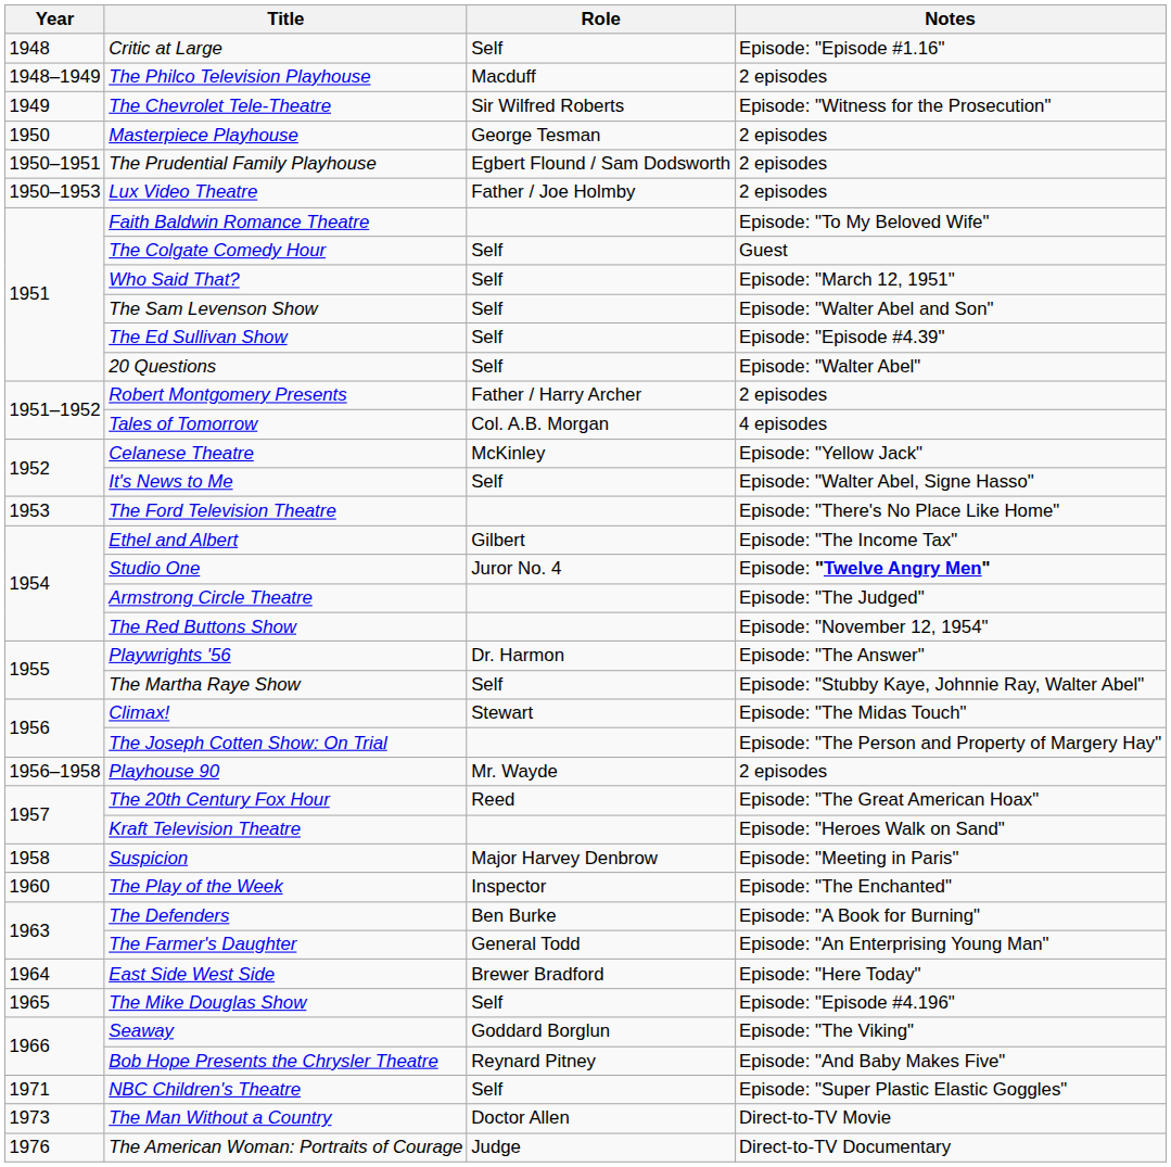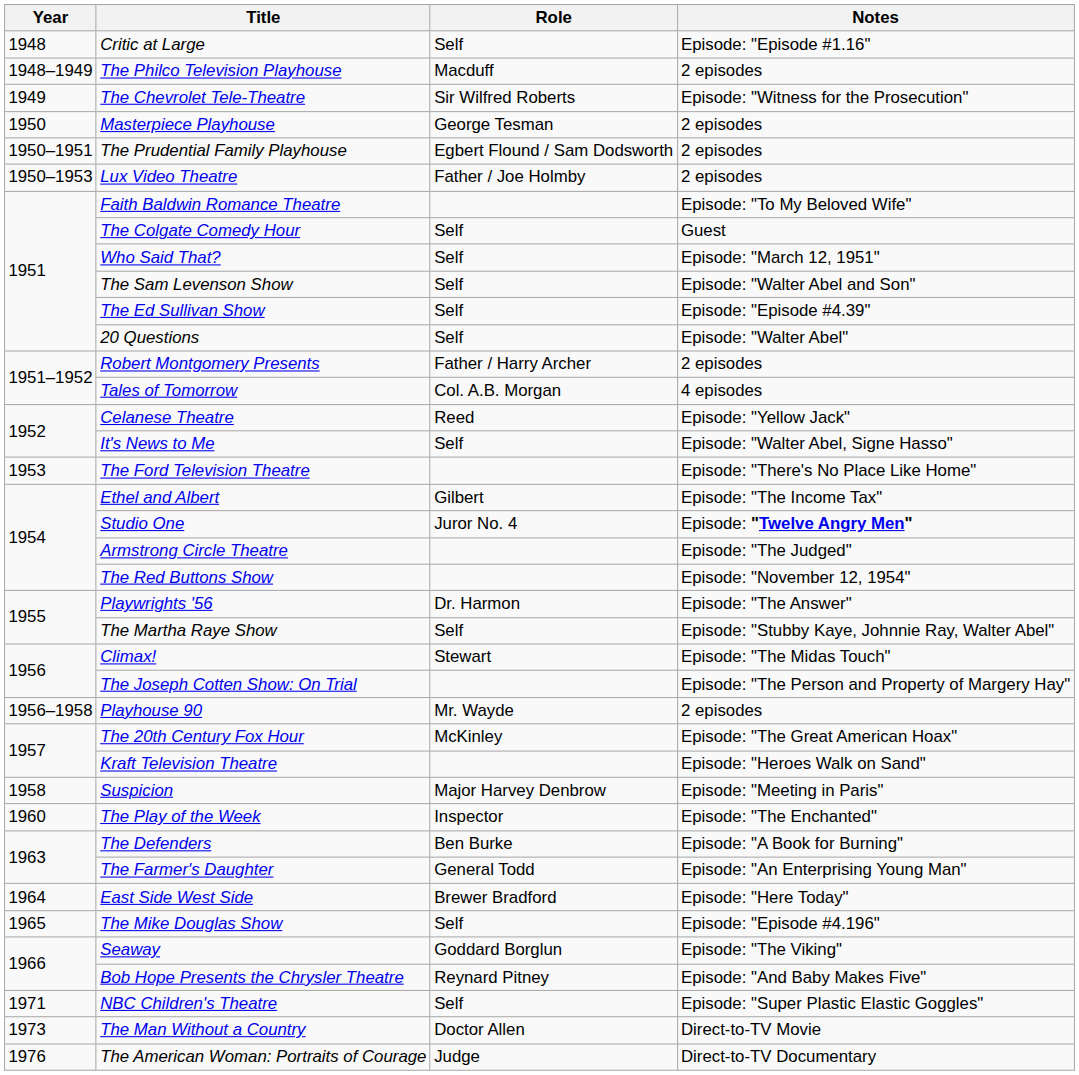Celanese Theatre | Role: McKinley -> Reed
The 20th Century Fox Hour | Role: Reed -> McKinley
